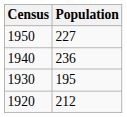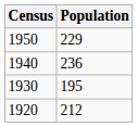1950 | Population: 227 -> 229
